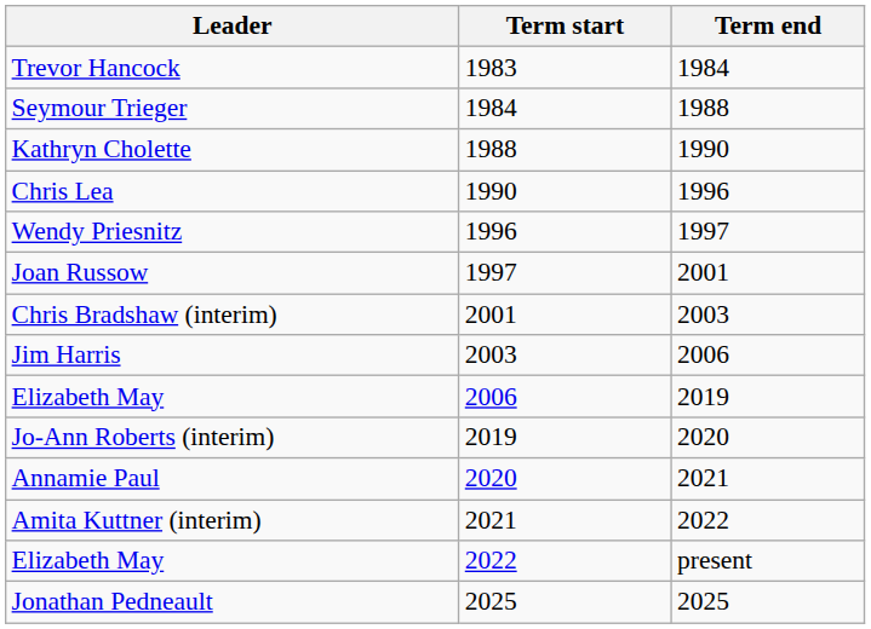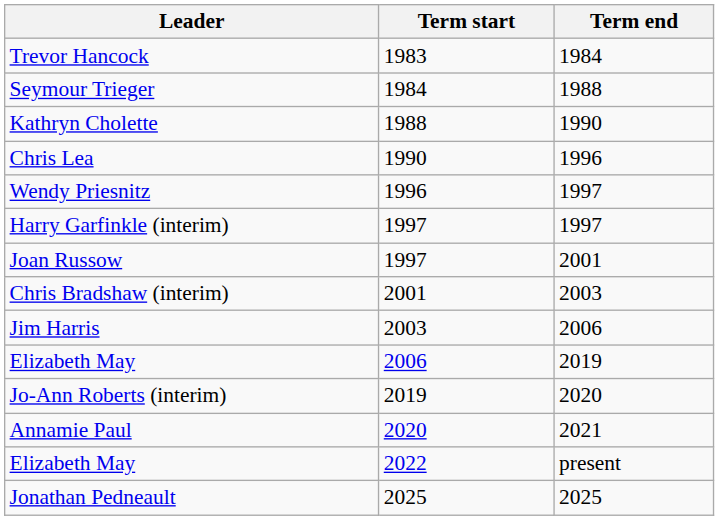+ row: Harry Garfinkle (interim) | 1997 | 1997
- row: Amita Kuttner (interim) | 2021 | 2022
